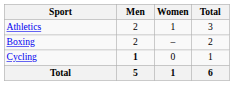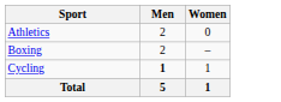- column: Total | 3 | 2 | 1 | 6
Athletics | Women: 1 -> 0
Cycling | Women: 0 -> 1
